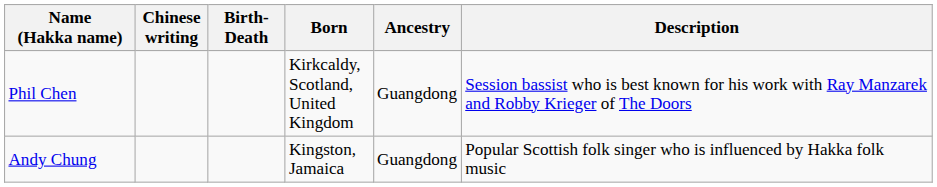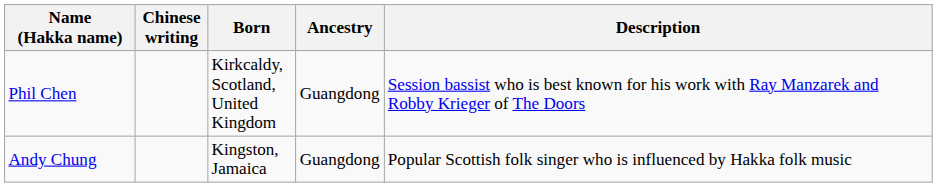- column: Birth-Death
